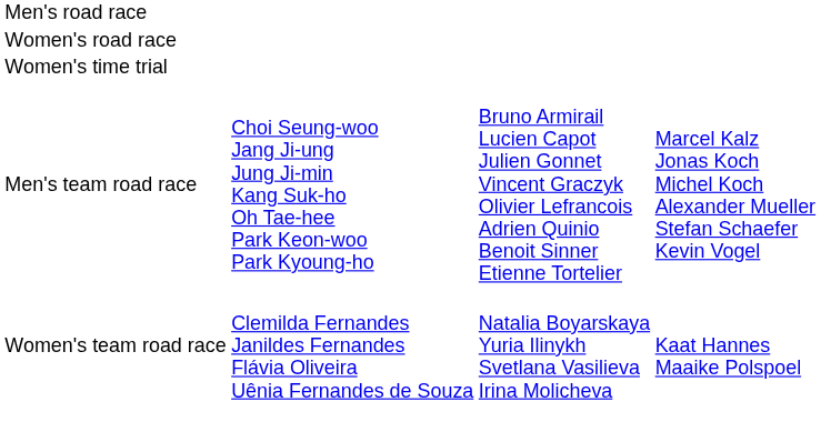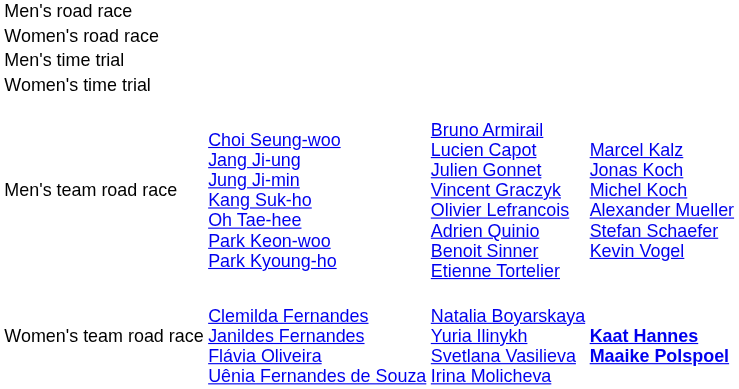+ row: Men's time trial
Women's team road race | column 4: normal -> bold
